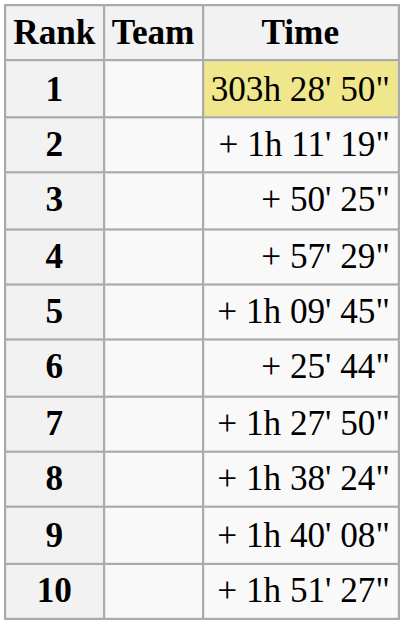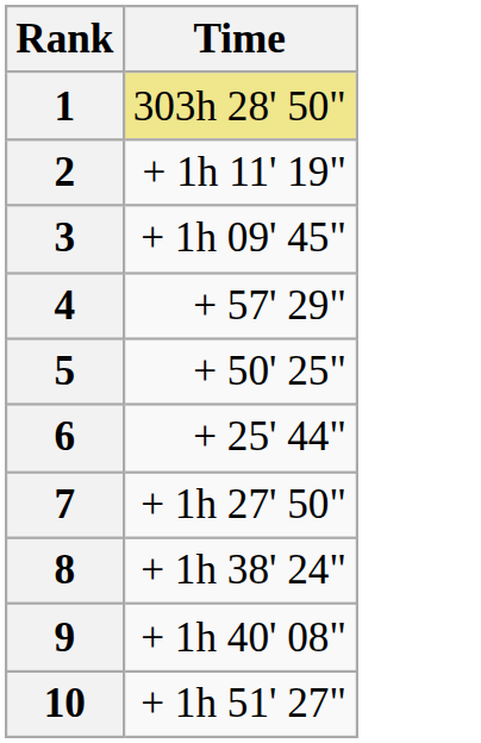- column: Team
3 | Time: + 50' 25" -> + 1h 09' 45"
5 | Time: + 1h 09' 45" -> + 50' 25"
